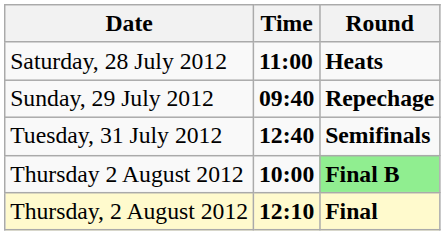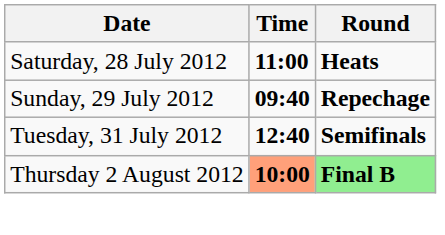Thursday 2 August 2012 | Time: no background -> lightsalmon background
- row: Thursday, 2 August 2012 | 12:10 | Final
